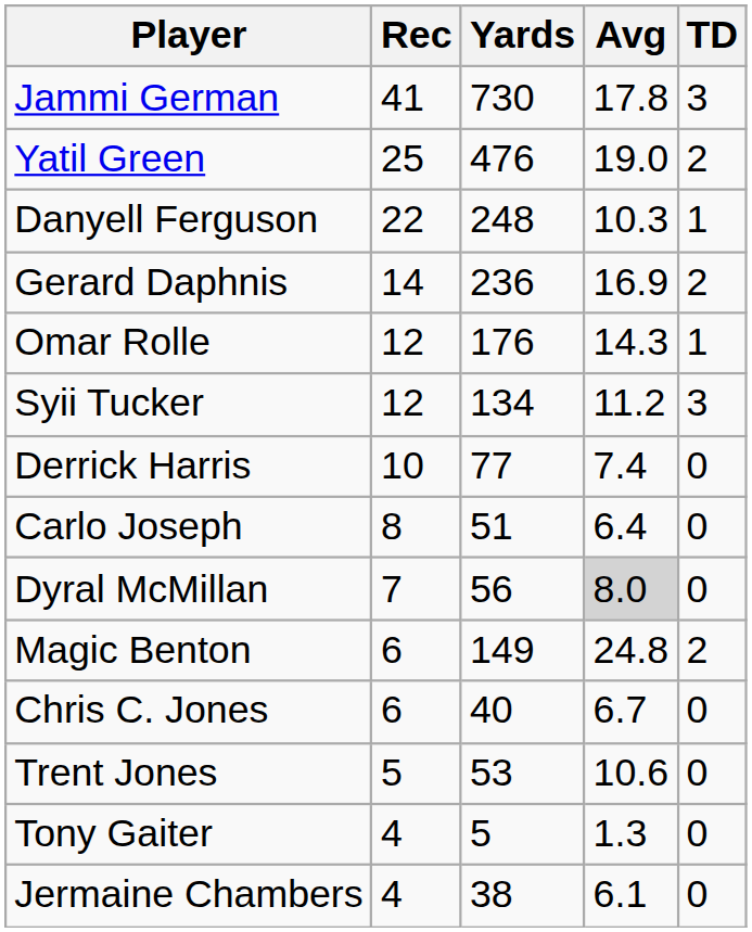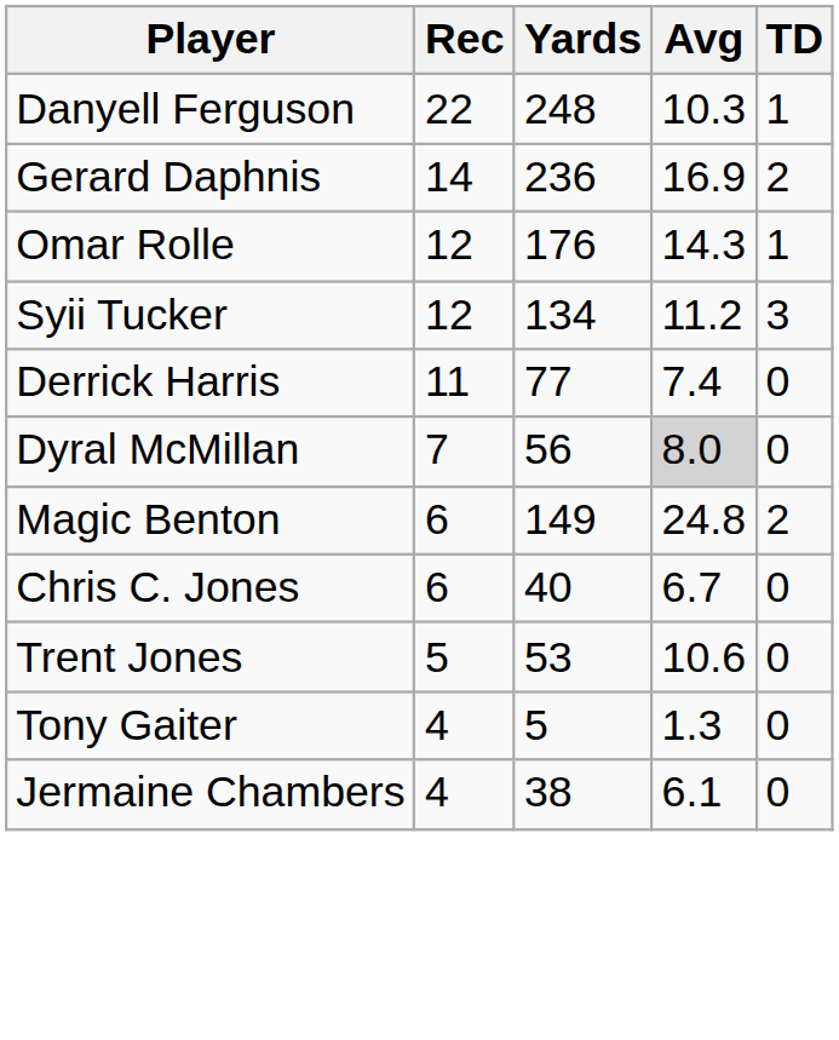- row: Jammi German | 41 | 730 | 17.8 | 3
- row: Yatil Green | 25 | 476 | 19.0 | 2
Derrick Harris | Rec: 10 -> 11
- row: Carlo Joseph | 8 | 51 | 6.4 | 0
